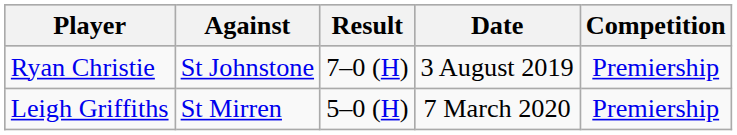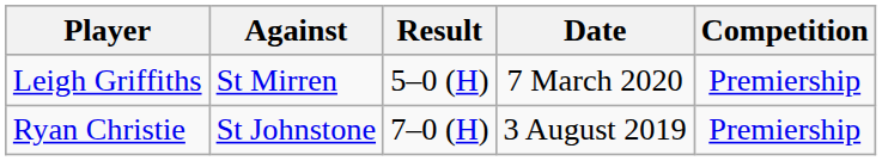rows swapped: Ryan Christie <-> Leigh Griffiths
